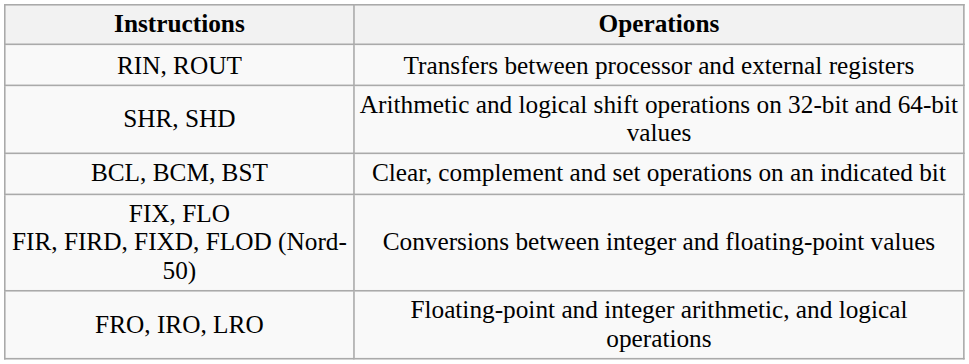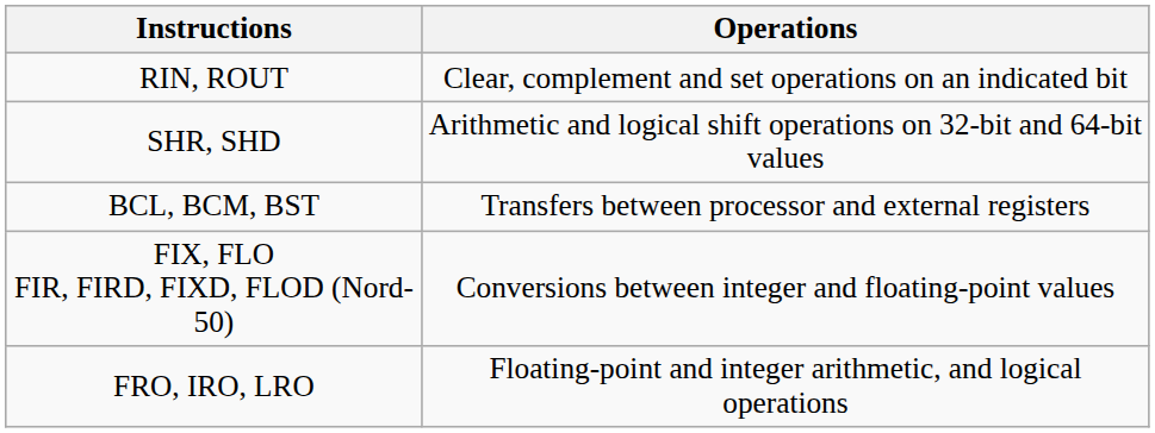RIN, ROUT | Operations: Transfers between processor and external registers -> Clear, complement and set operations on an indicated bit
BCL, BCM, BST | Operations: Clear, complement and set operations on an indicated bit -> Transfers between processor and external registers
